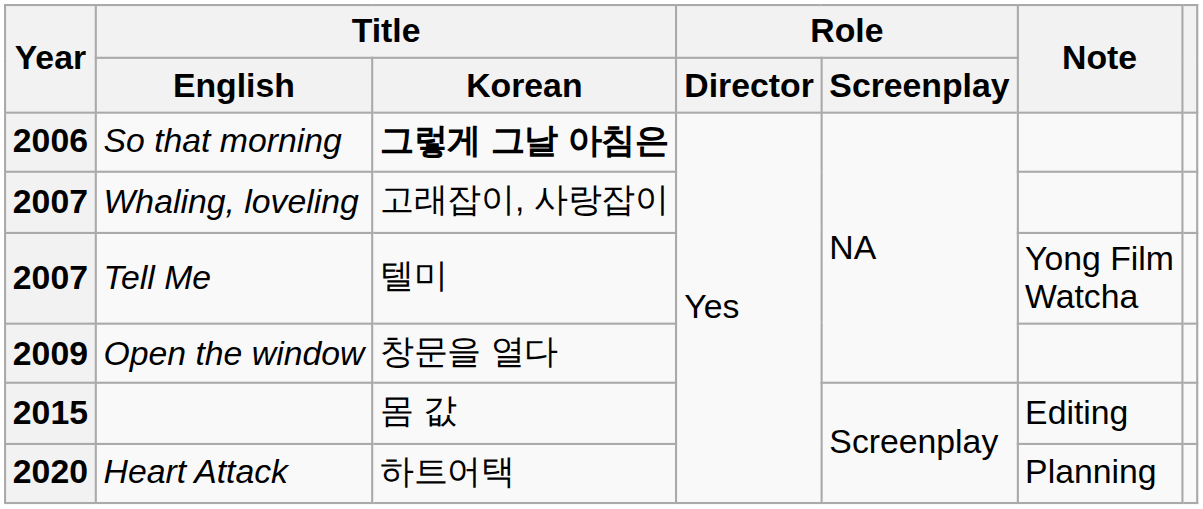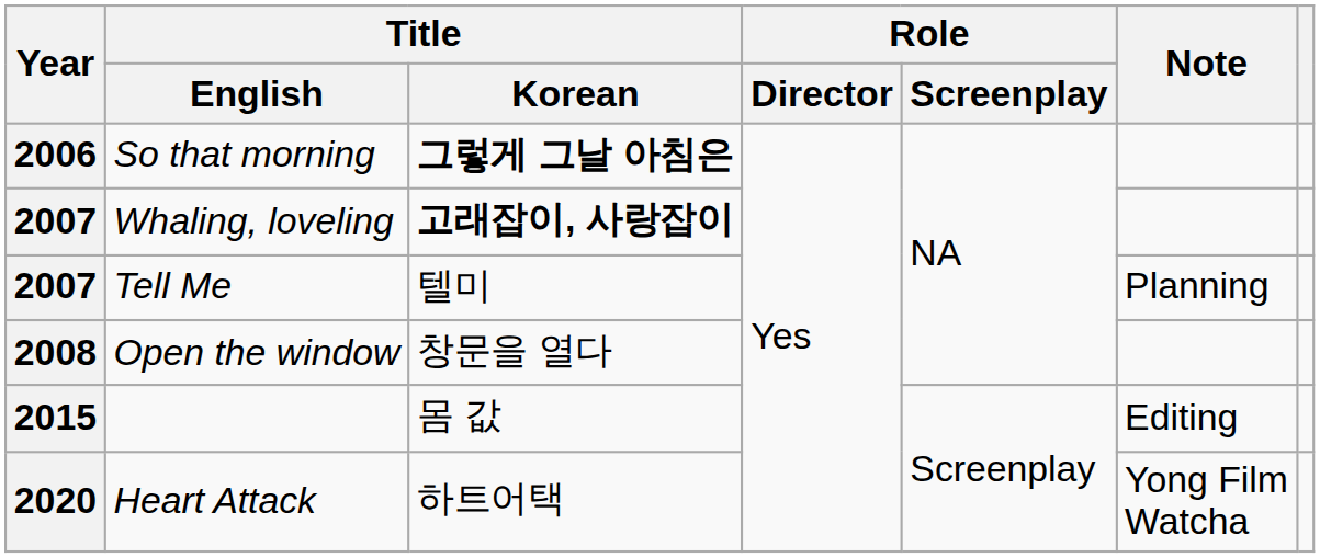Whaling, loveling | Title / Korean: normal -> bold
Tell Me | Note: Yong Film Watcha -> Planning
Open the window | Year: 2009 -> 2008
Heart Attack | Note: Planning -> Yong Film Watcha
